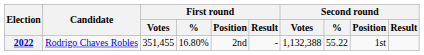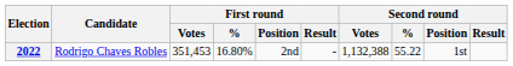2022 | First round / Votes: 351,455 -> 351,453
